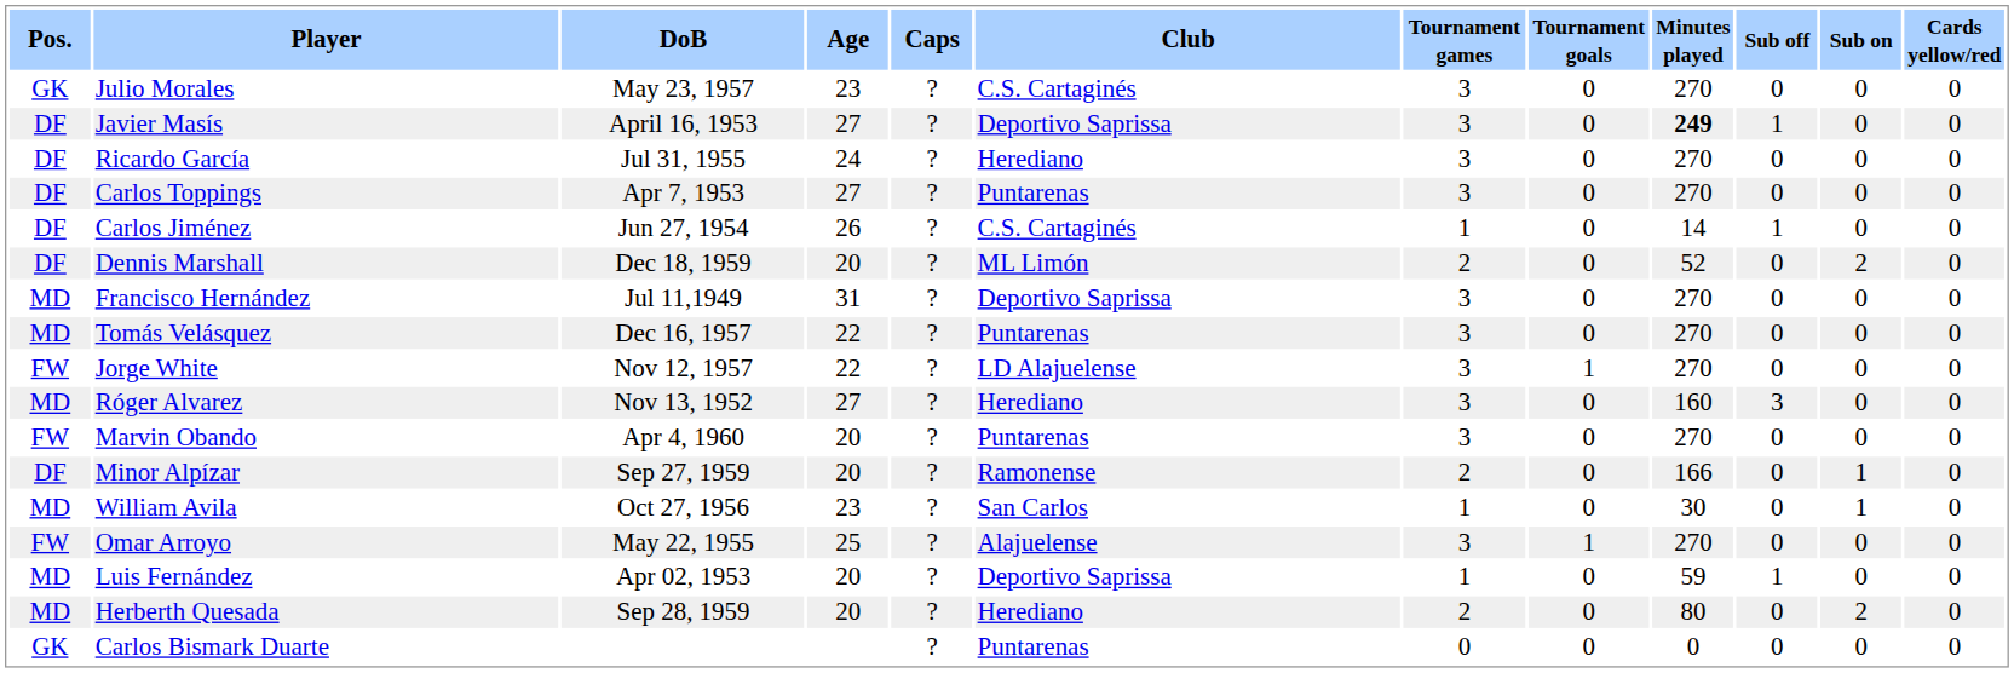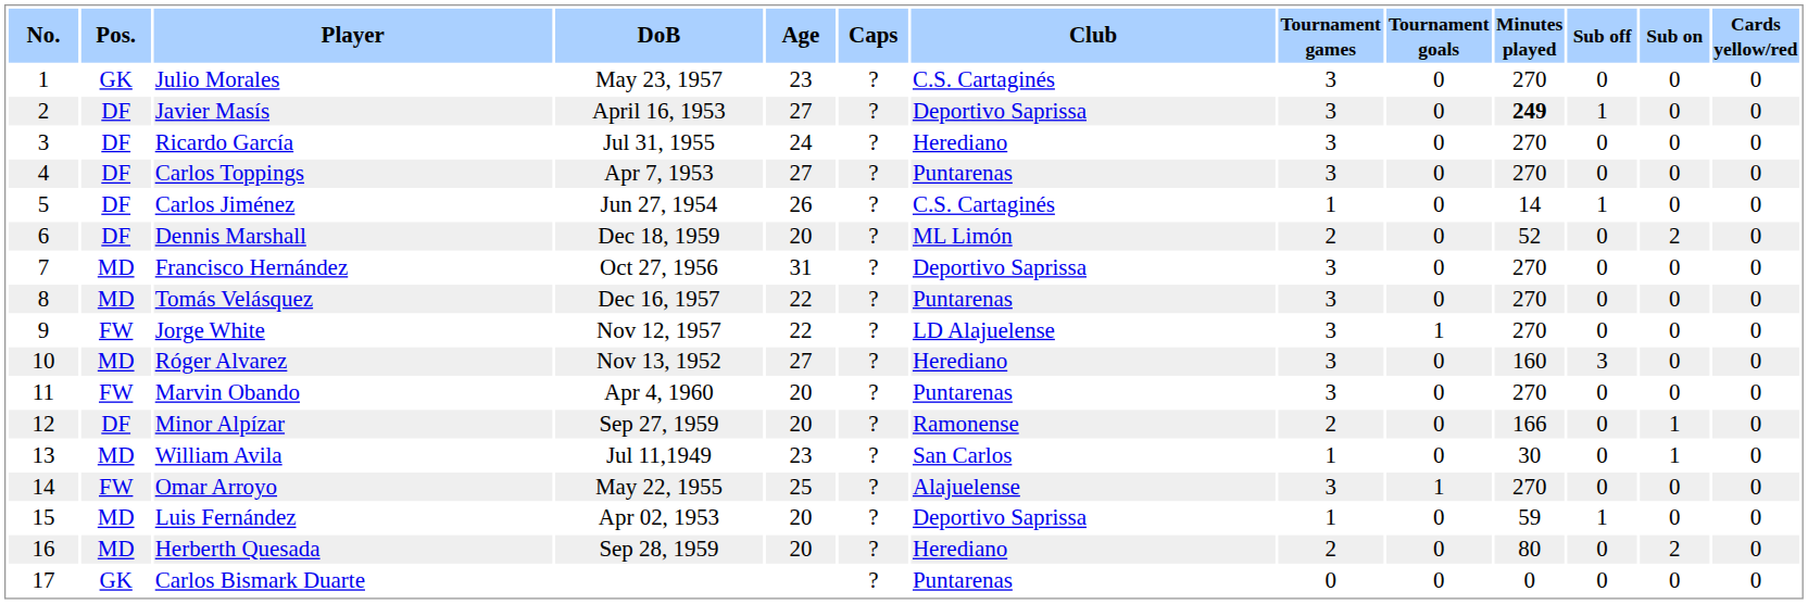+ column: No. | 1 | 2 | 3 | 4 | 5 | 6 | 7 | 8 | 9 | 10 | 11 | 12 | 13 | 14 | 15 | 16 | 17
Francisco Hernández | DoB: Jul 11,1949 -> Oct 27, 1956
William Avila | DoB: Oct 27, 1956 -> Jul 11,1949
